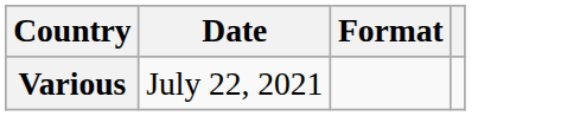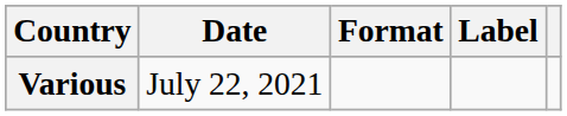+ column: Label
